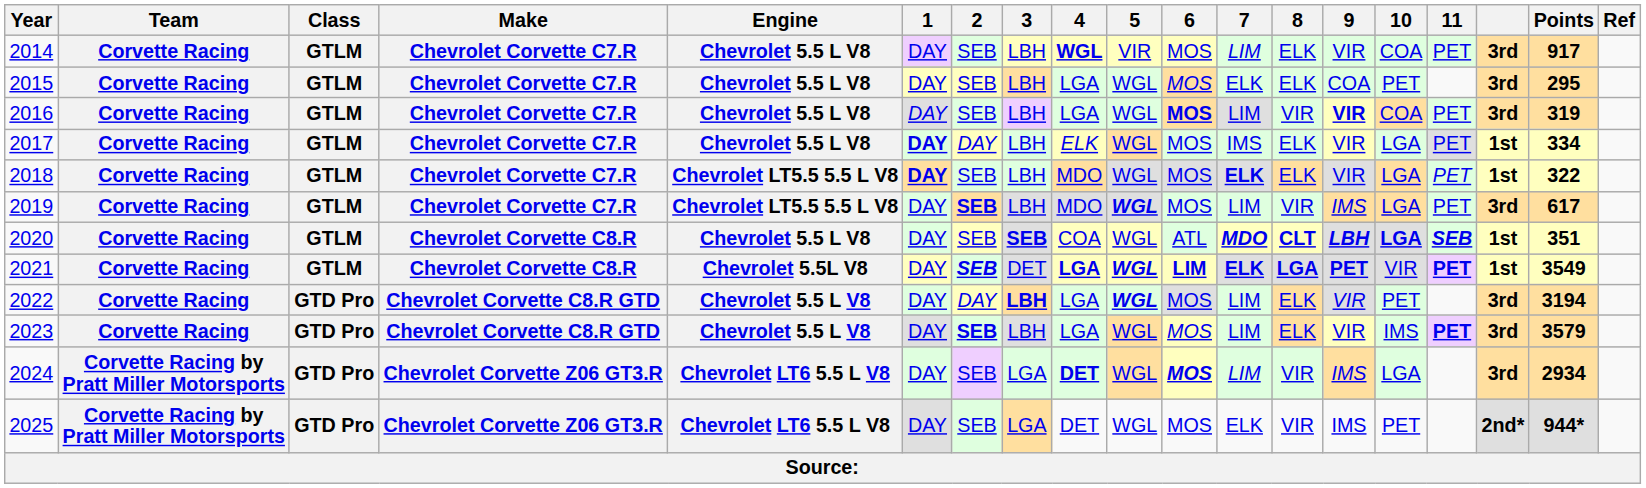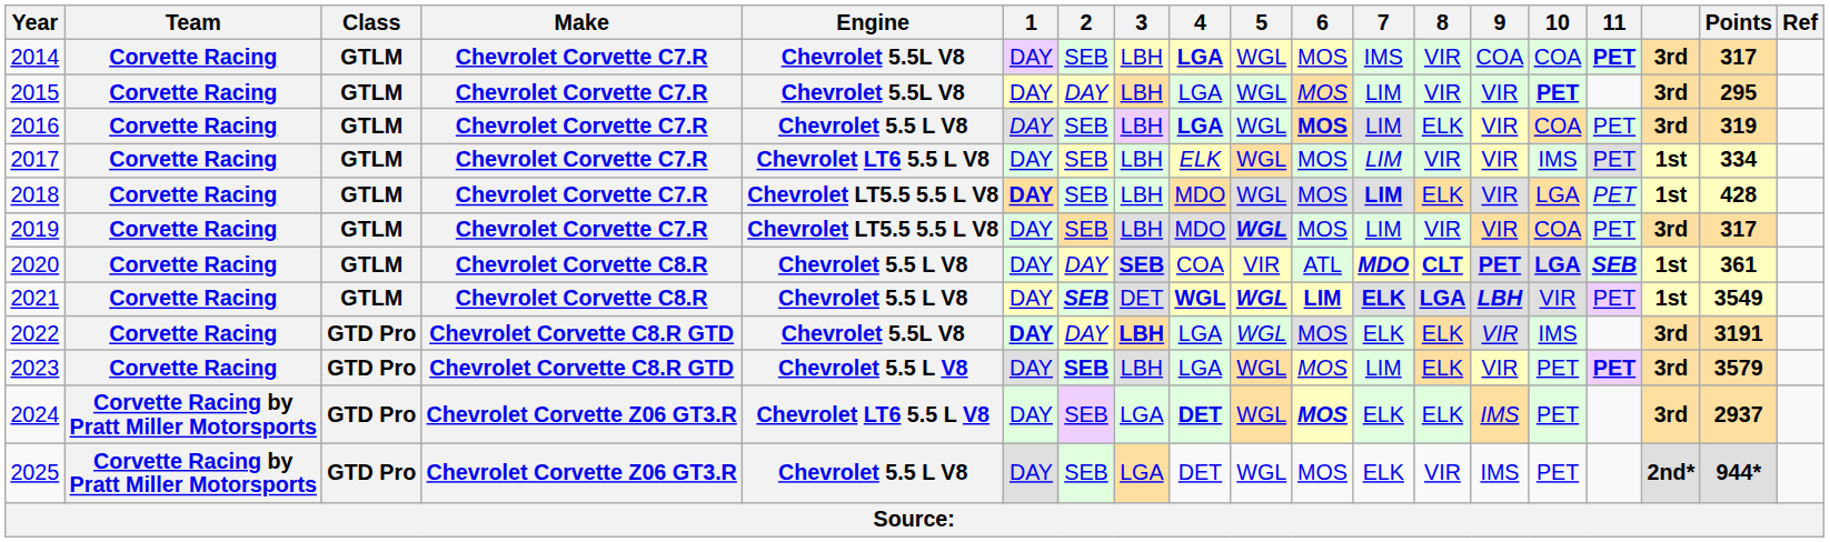2014 | Engine: Chevrolet 5.5 L V8 -> Chevrolet 5.5L V8
2014 | 4: WGL -> LGA
2014 | 5: VIR -> WGL
2014 | 7: LIM -> IMS
2014 | 8: ELK -> VIR
2014 | 9: VIR -> COA
2014 | 11: normal -> bold
2014 | Points: 917 -> 317
2015 | Engine: Chevrolet 5.5 L V8 -> Chevrolet 5.5L V8
2015 | 2: SEB -> DAY
2015 | 7: ELK -> LIM
2015 | 8: ELK -> VIR
2015 | 9: COA -> VIR
2015 | 10: normal -> bold
2016 | 4: normal -> bold
2016 | 8: VIR -> ELK
2016 | 9: bold -> normal
2017 | Engine: Chevrolet 5.5 L V8 -> Chevrolet LT6 5.5 L V8
2017 | 1: bold -> normal
2017 | 2: DAY -> SEB
2017 | 7: IMS -> LIM
2017 | 8: ELK -> VIR
2017 | 10: LGA -> IMS
2018 | 7: ELK -> LIM
2018 | Points: 322 -> 428
2019 | 2: bold -> normal
2019 | 9: IMS -> VIR
2019 | 10: LGA -> COA
2019 | Points: 617 -> 317
2020 | 2: SEB -> DAY
2020 | 5: WGL -> VIR
2020 | 9: LBH -> PET
2020 | Points: 351 -> 361
2021 | Engine: Chevrolet 5.5L V8 -> Chevrolet 5.5 L V8
2021 | 4: LGA -> WGL
2021 | 9: PET -> LBH
2021 | 11: bold -> normal
2022 | Engine: Chevrolet 5.5 L V8 -> Chevrolet 5.5L V8
2022 | 1: normal -> bold
2022 | 5: bold -> normal
2022 | 7: LIM -> ELK
2022 | 10: PET -> IMS
2022 | Points: 3194 -> 3191
2023 | 10: IMS -> PET
2024 | 7: LIM -> ELK
2024 | 8: VIR -> ELK
2024 | 10: LGA -> PET
2024 | Points: 2934 -> 2937
2025 | Engine: Chevrolet LT6 5.5 L V8 -> Chevrolet 5.5 L V8
